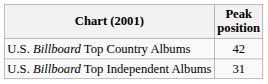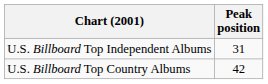rows swapped: U.S. Billboard Top Country Albums <-> U.S. Billboard Top Independent Albums
